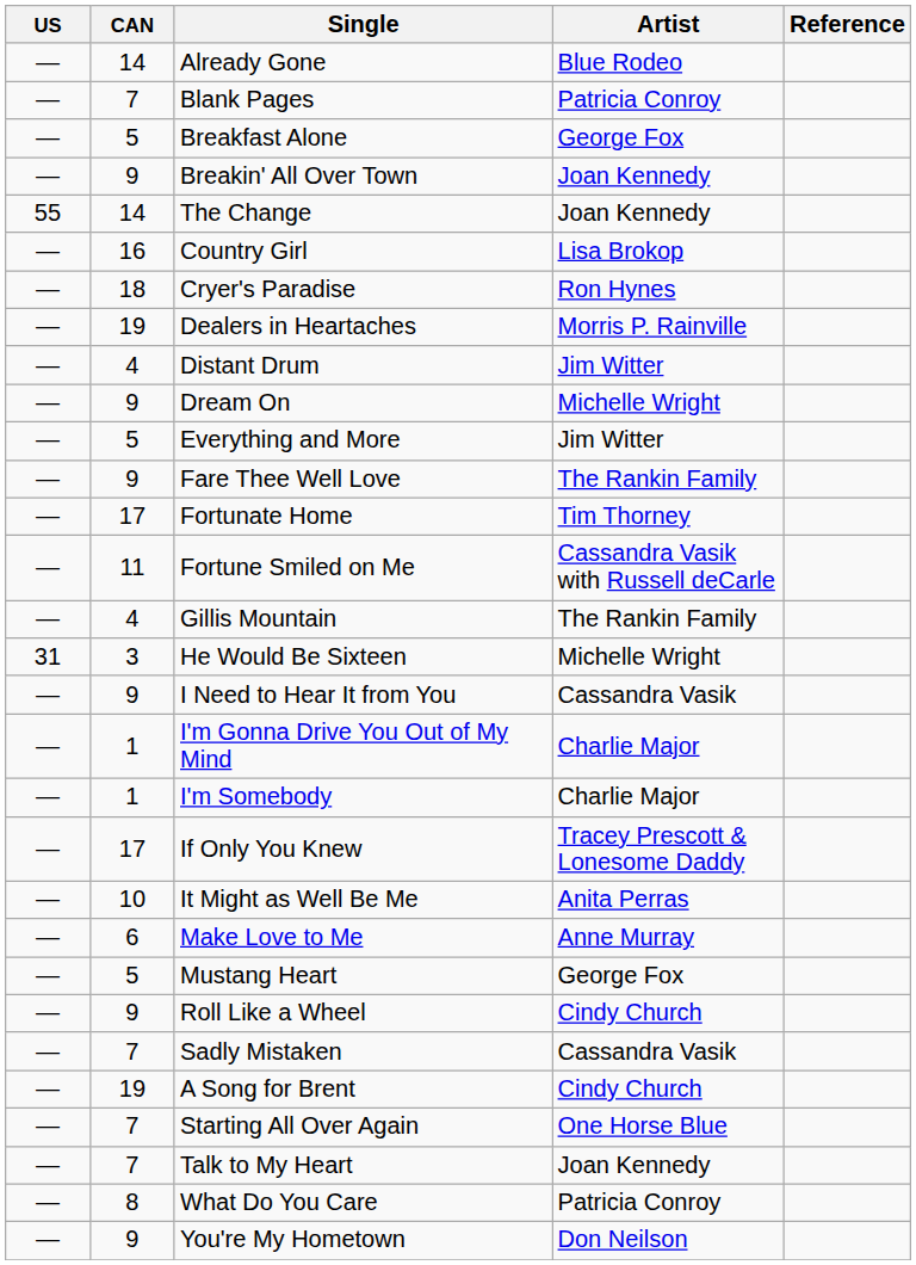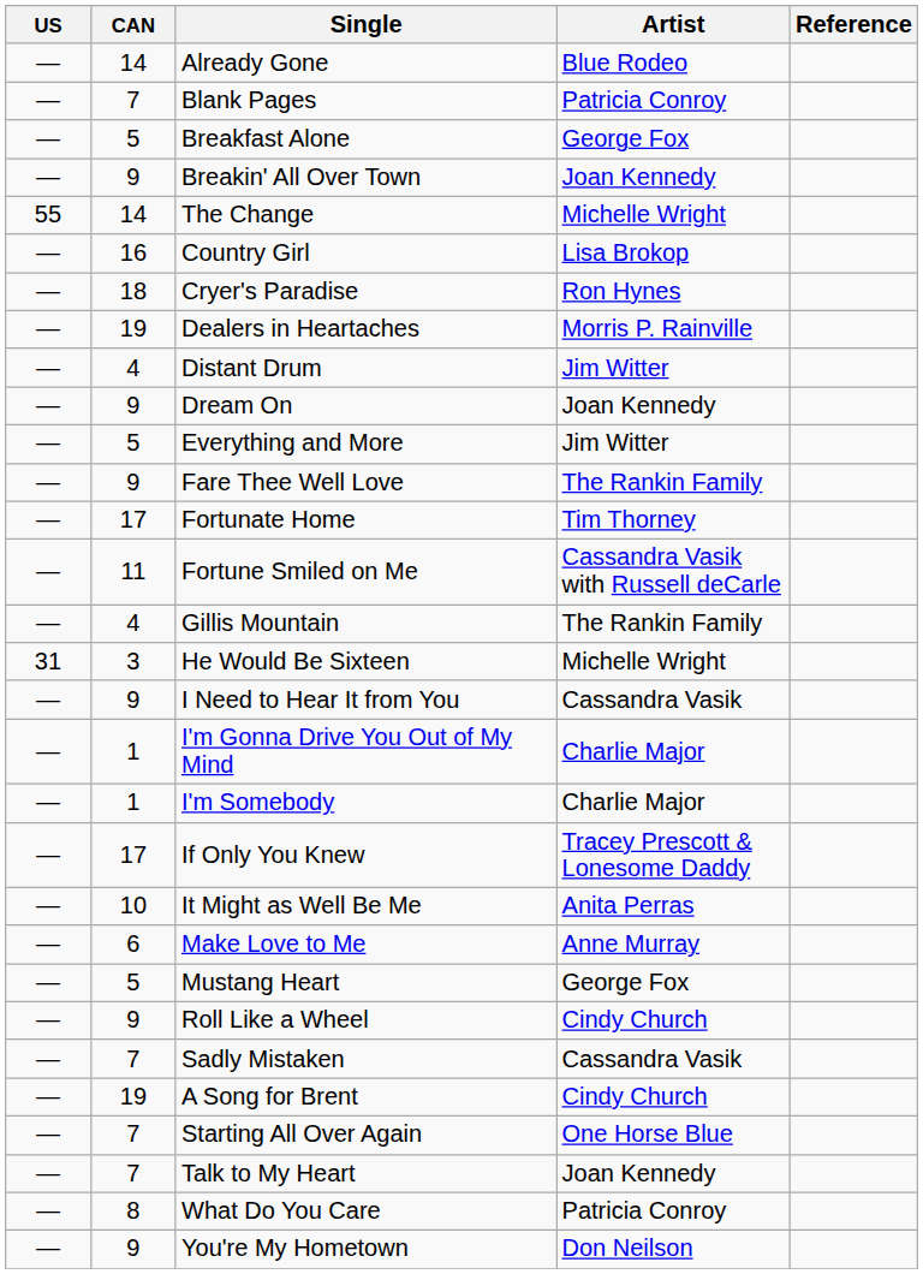The Change | Artist: Joan Kennedy -> Michelle Wright
Dream On | Artist: Michelle Wright -> Joan Kennedy
